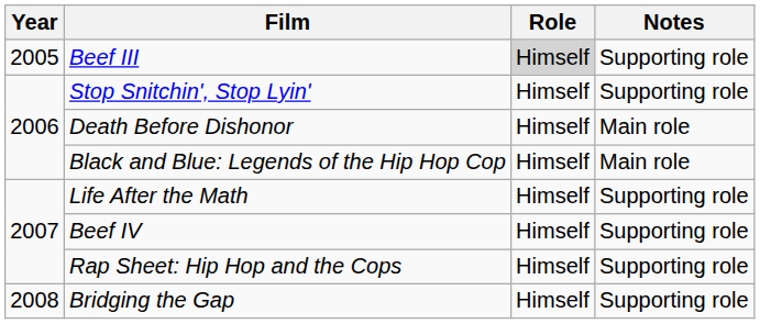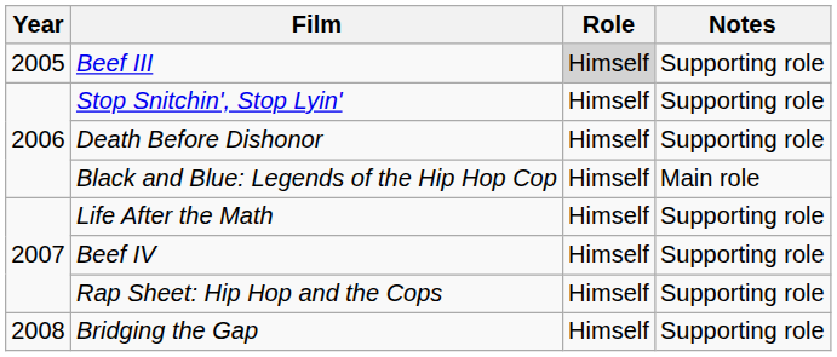Death Before Dishonor | Notes: Main role -> Supporting role
